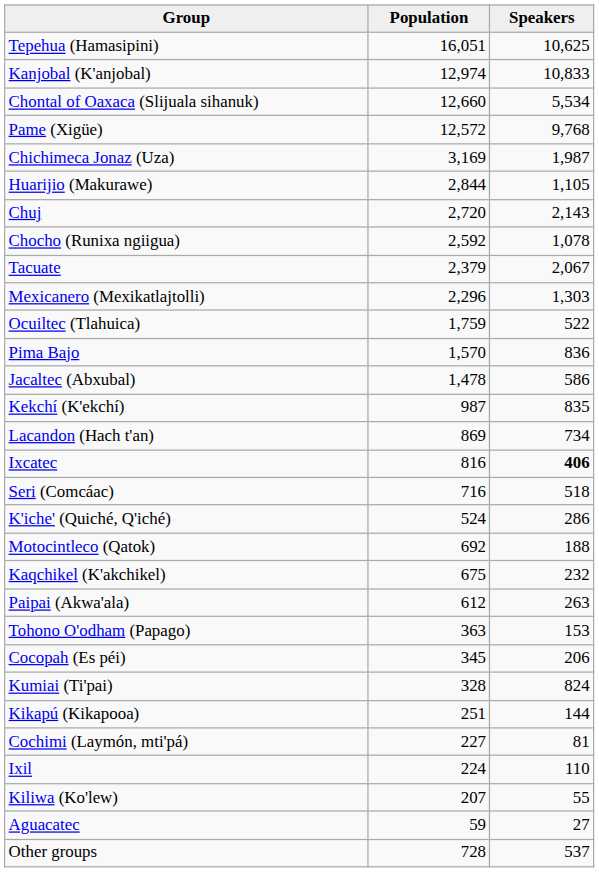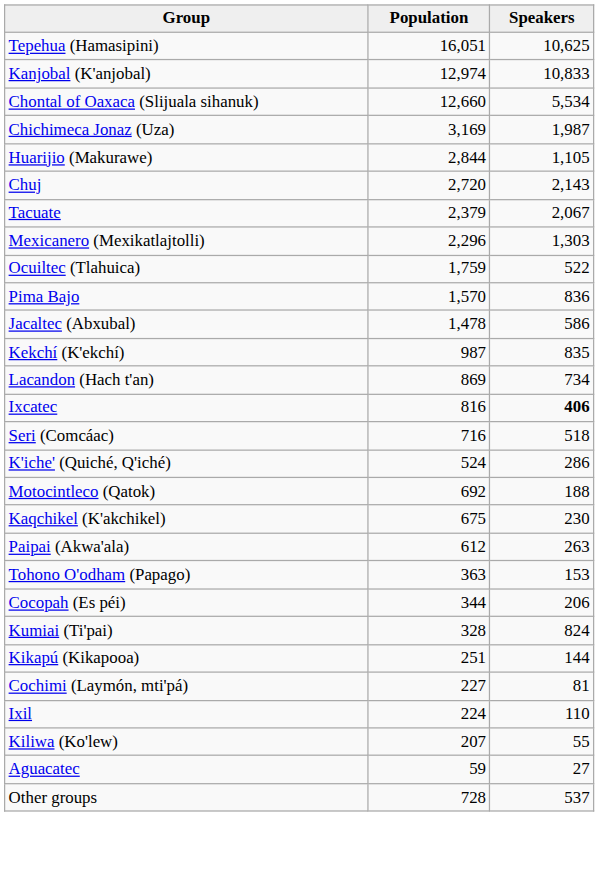- row: Pame (Xigüe) | 12,572 | 9,768
- row: Chocho (Runixa ngiigua) | 2,592 | 1,078
Kaqchikel (K'akchikel) | Speakers: 232 -> 230
Cocopah (Es péi) | Population: 345 -> 344
